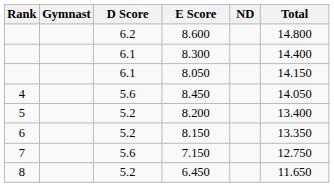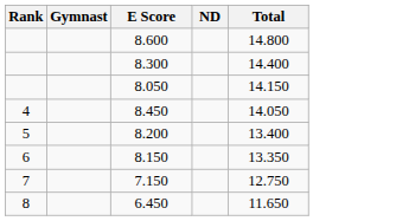- column: D Score | 6.2 | 6.1 | 6.1 | 5.6 | 5.2 | 5.2 | 5.6 | 5.2
